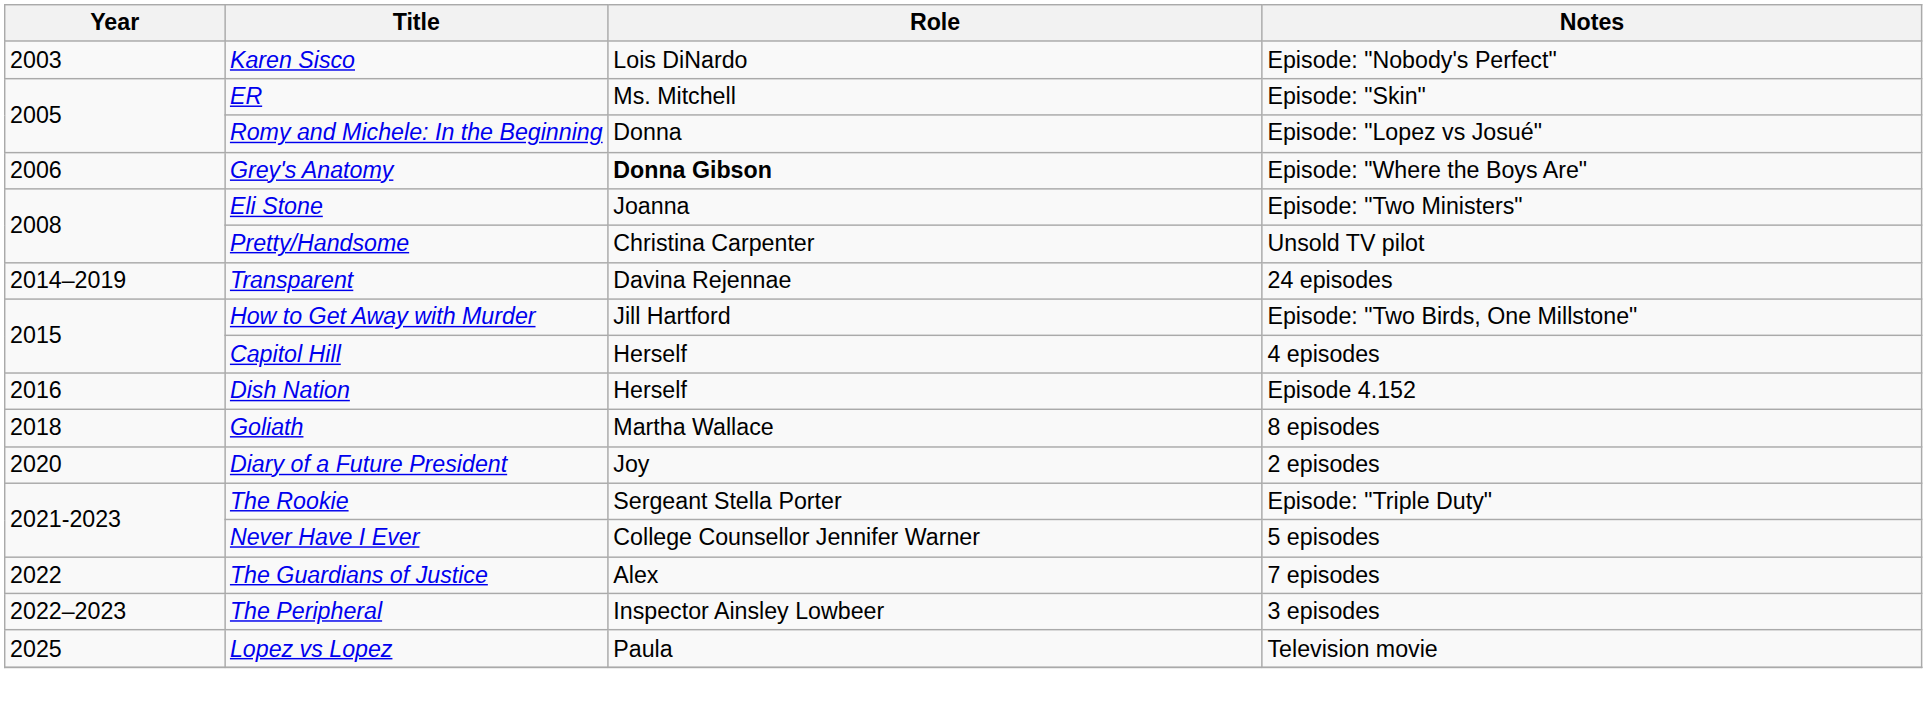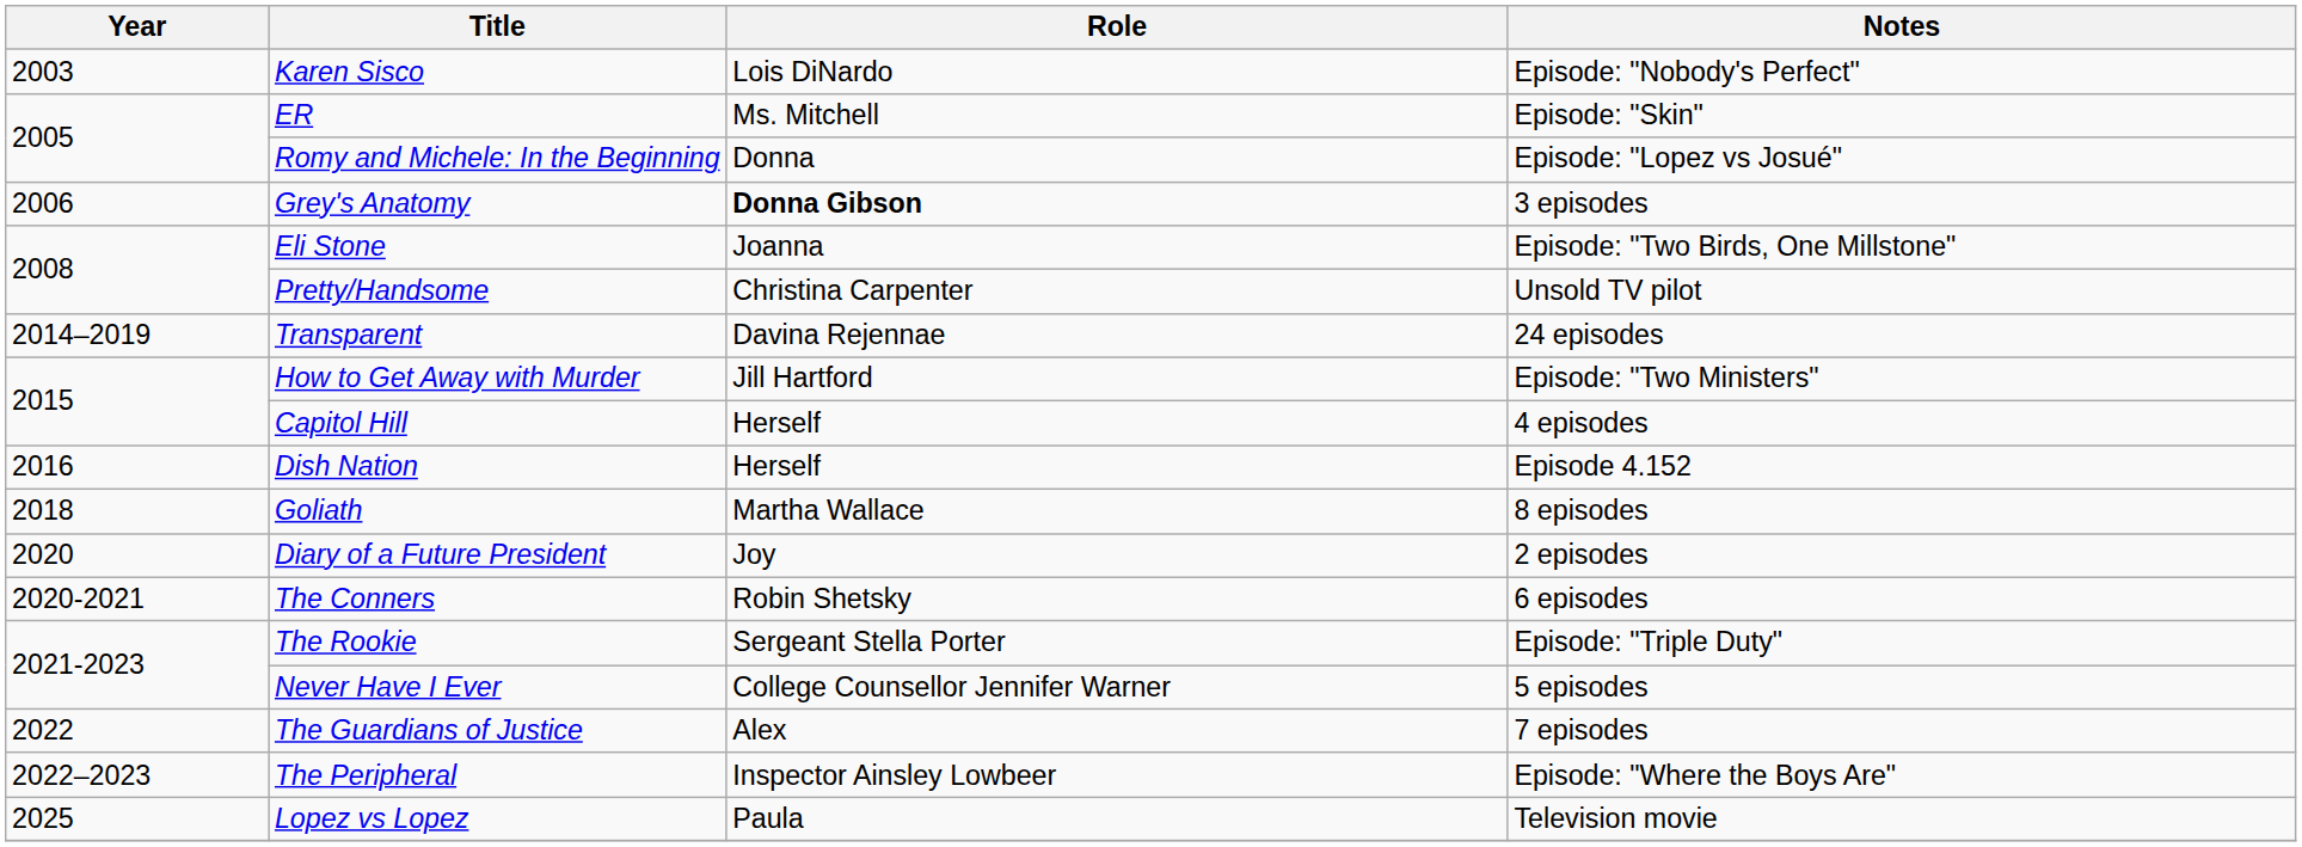Grey's Anatomy | Notes: Episode: "Where the Boys Are" -> 3 episodes
Eli Stone | Notes: Episode: "Two Ministers" -> Episode: "Two Birds, One Millstone"
How to Get Away with Murder | Notes: Episode: "Two Birds, One Millstone" -> Episode: "Two Ministers"
+ row: 2020-2021 | The Conners | Robin Shetsky | 6 episodes
The Peripheral | Notes: 3 episodes -> Episode: "Where the Boys Are"
